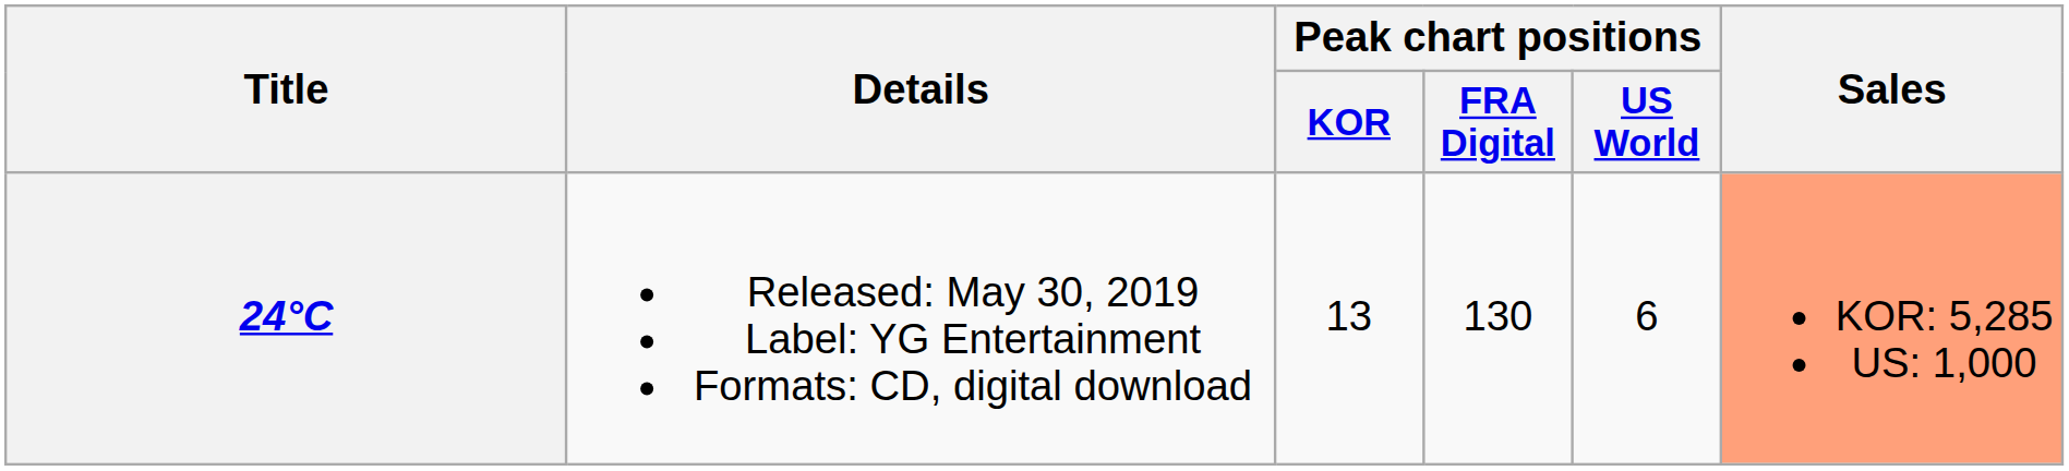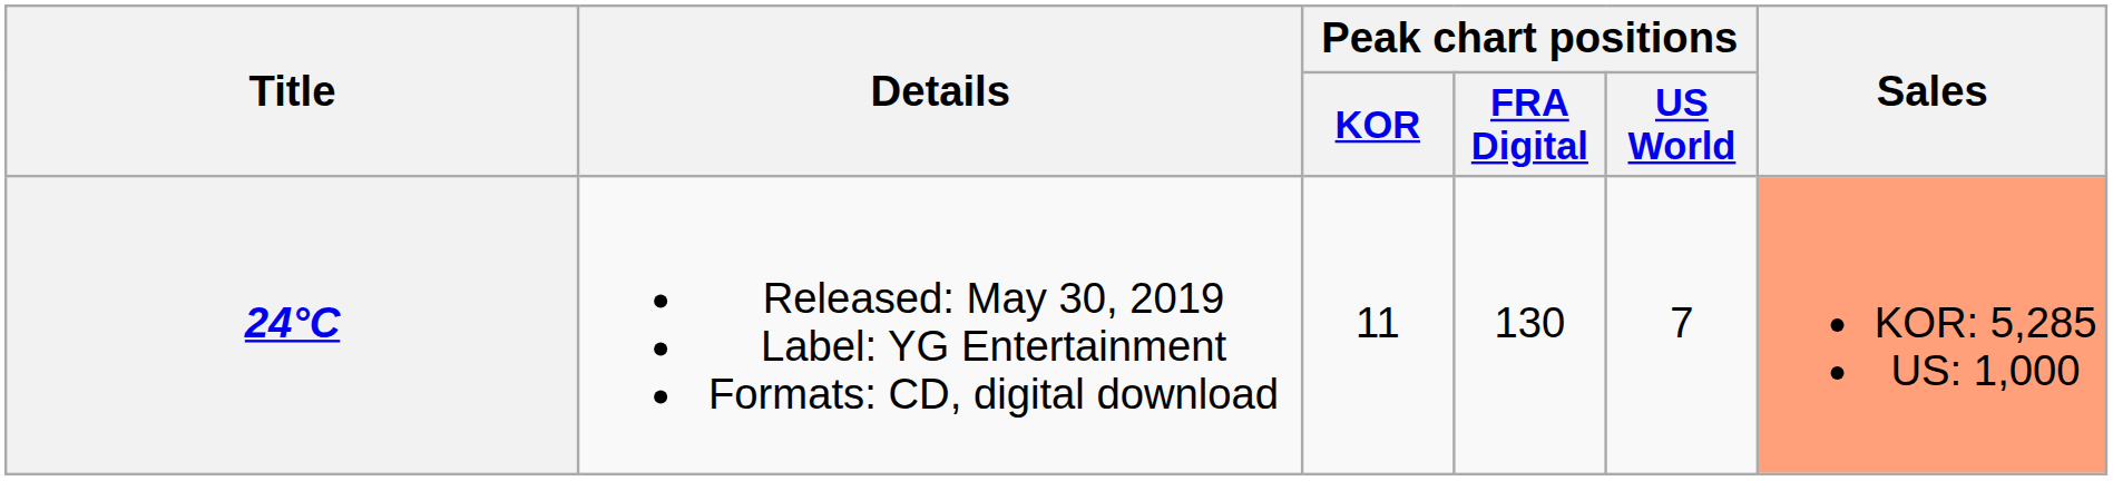24°C | Peak chart positions / KOR: 13 -> 11
24°C | Peak chart positions / US World: 6 -> 7
